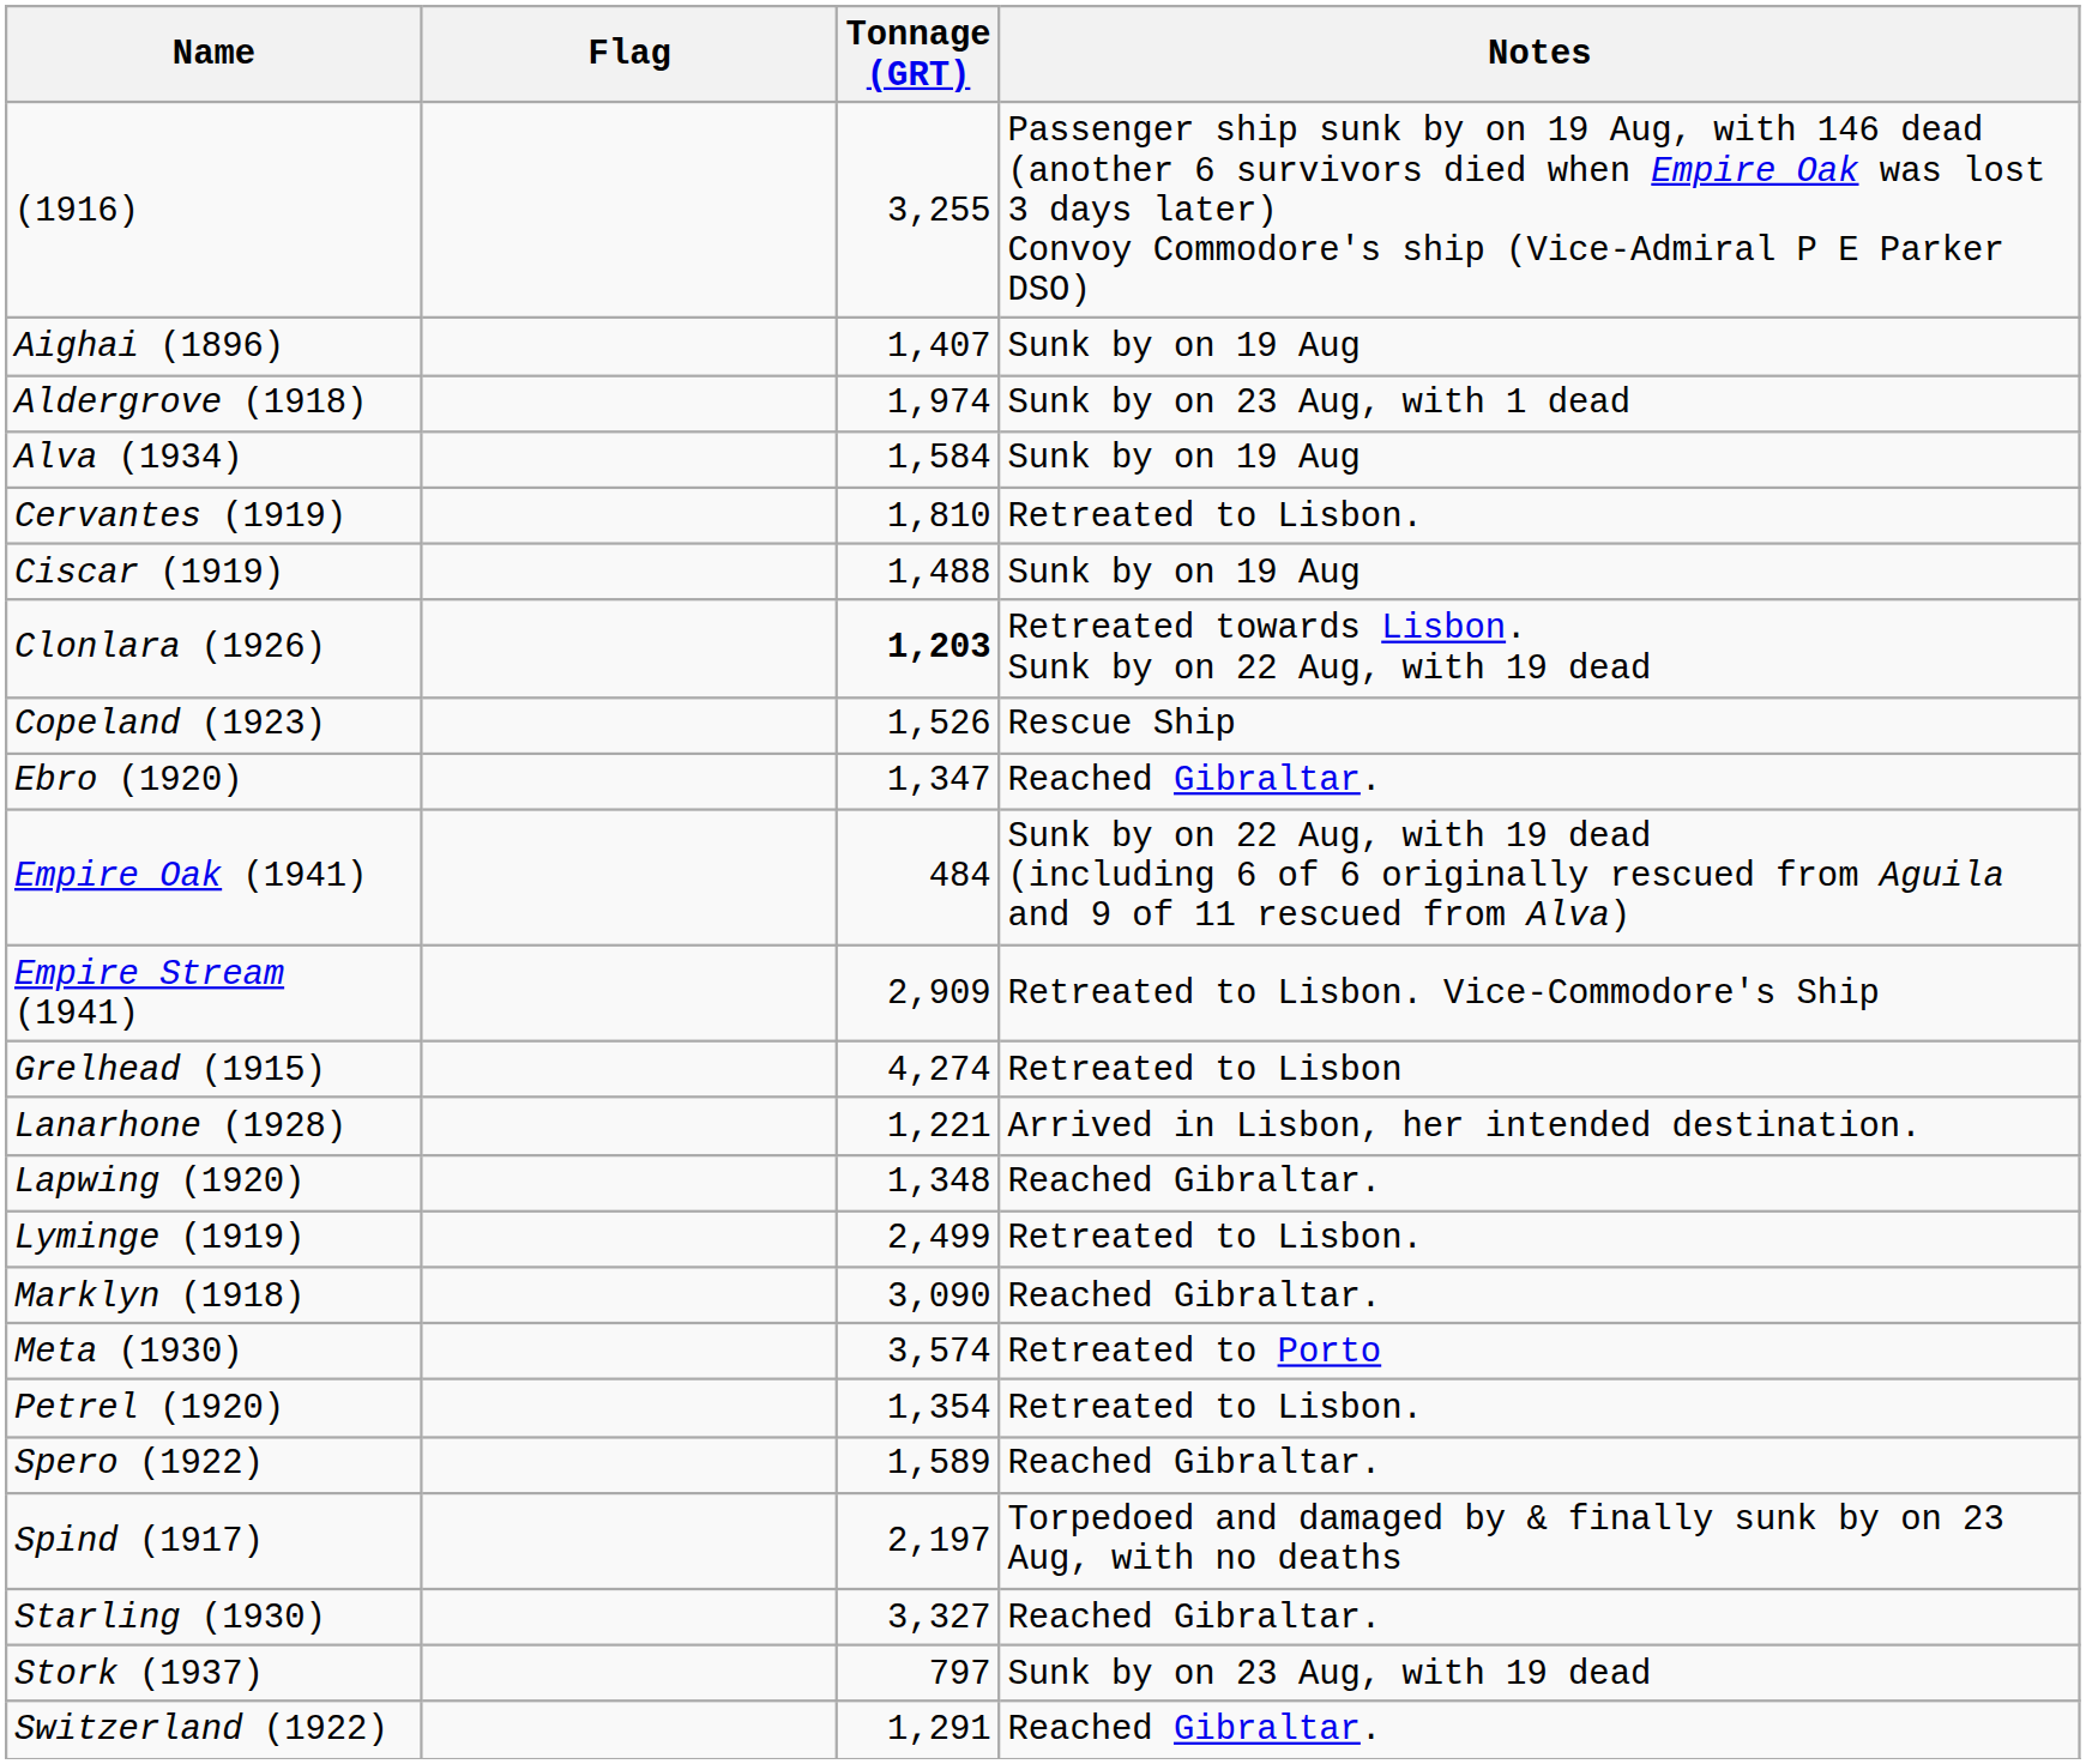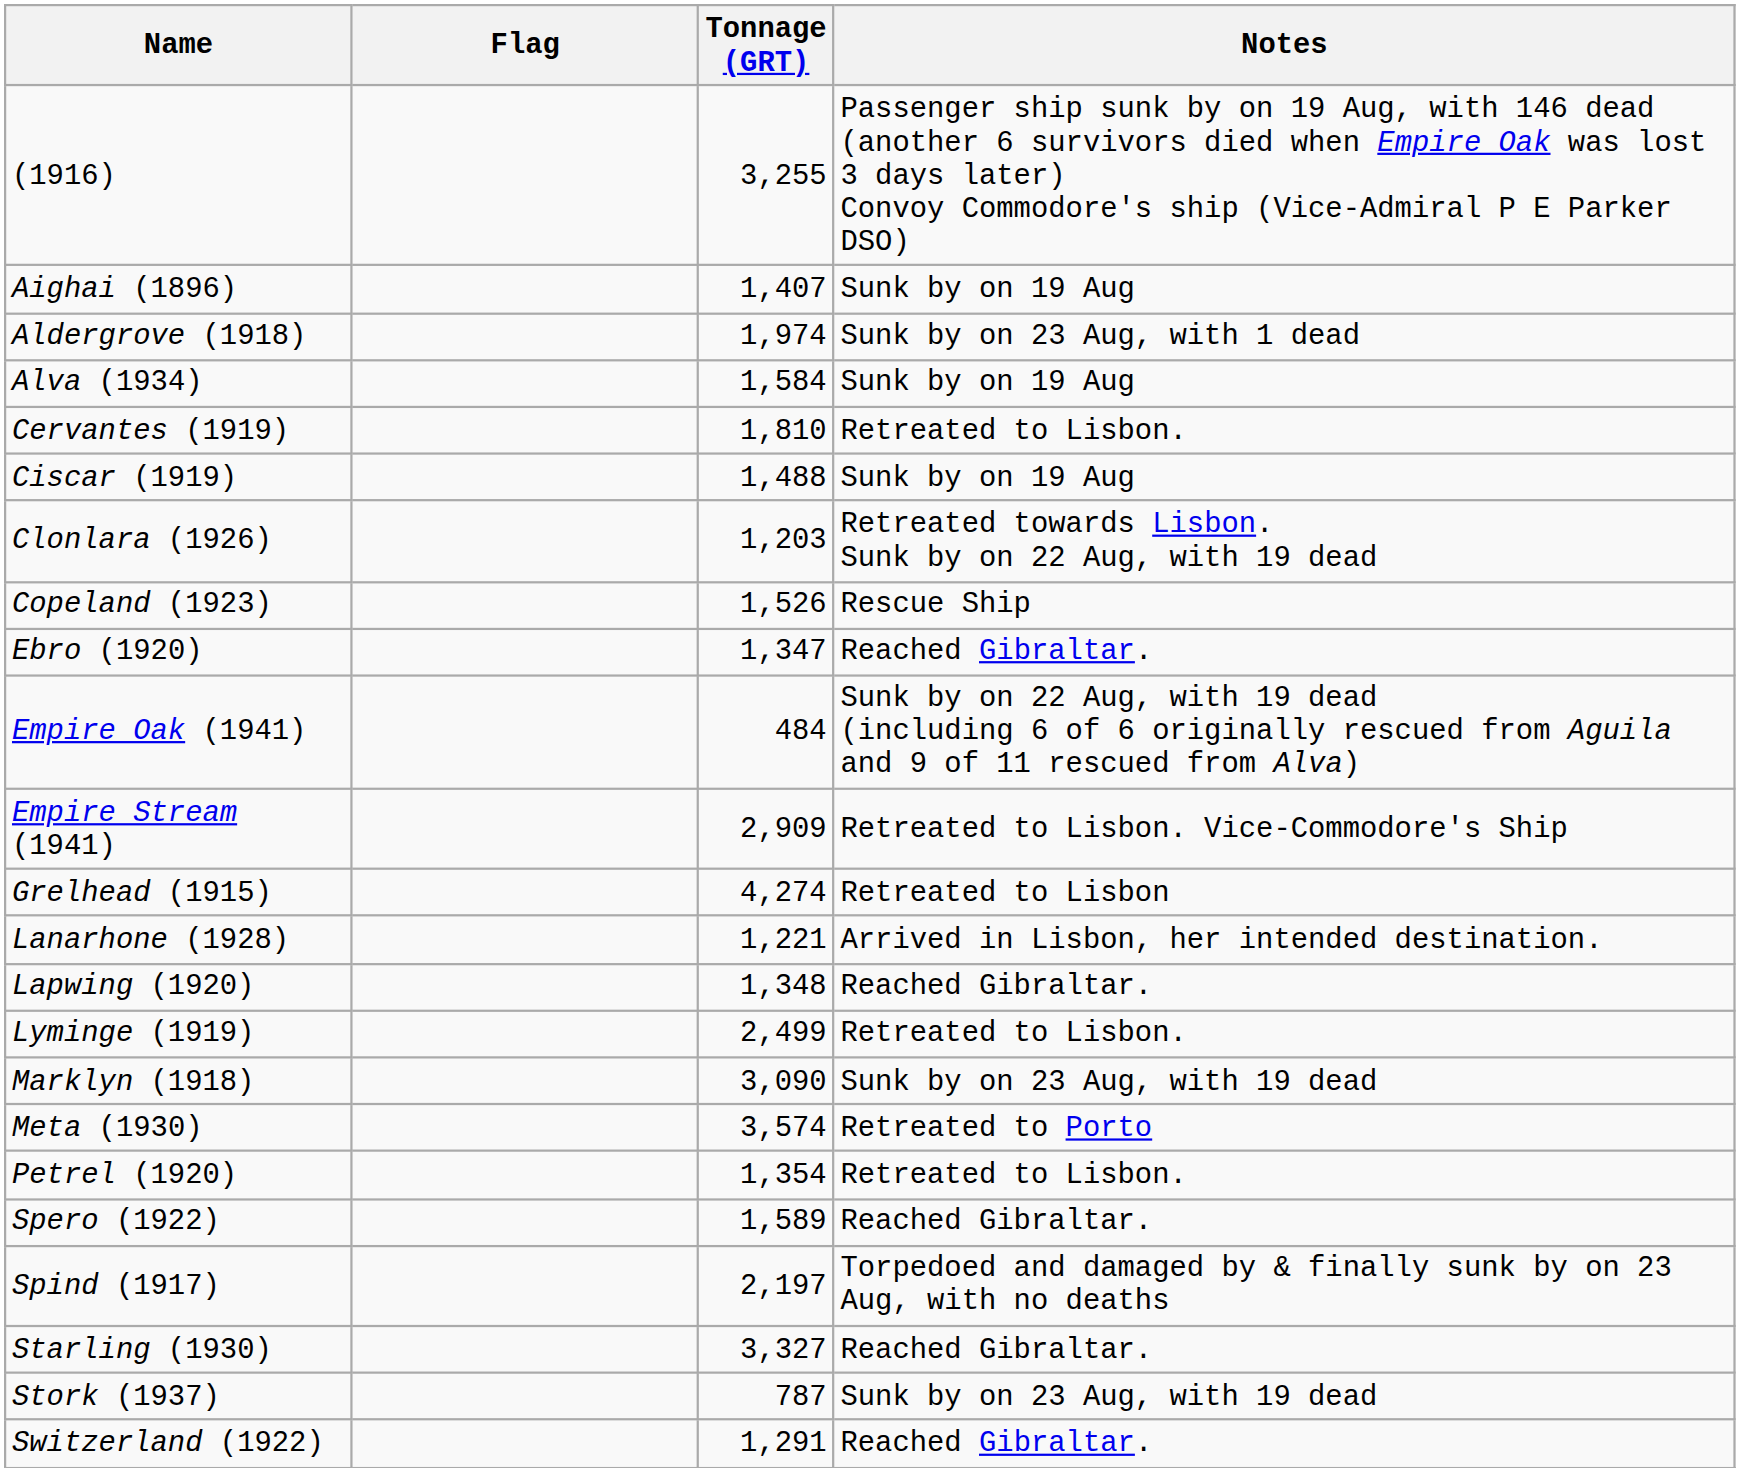Clonlara (1926) | Tonnage (GRT): bold -> normal
Marklyn (1918) | Notes: Reached Gibraltar. -> Sunk by on 23 Aug, with 19 dead
Stork (1937) | Tonnage (GRT): 797 -> 787
